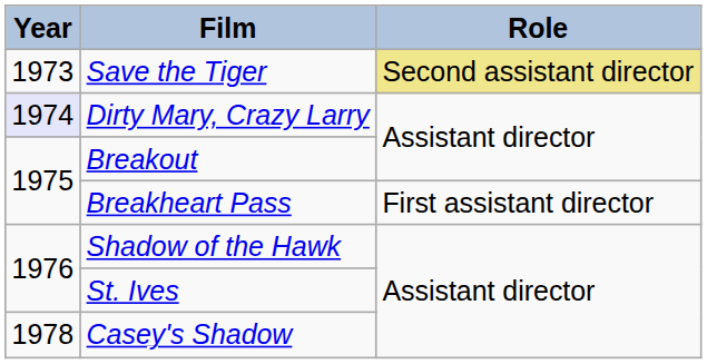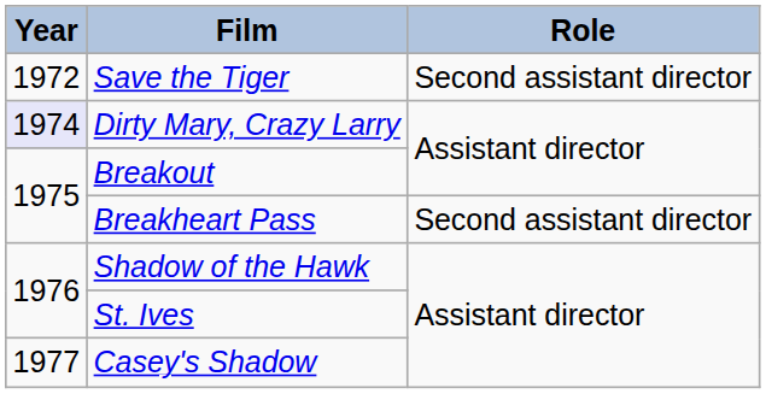Save the Tiger | Year: 1973 -> 1972
Save the Tiger | Role: khaki background -> no background
Breakheart Pass | Role: First assistant director -> Second assistant director
Casey's Shadow | Year: 1978 -> 1977
